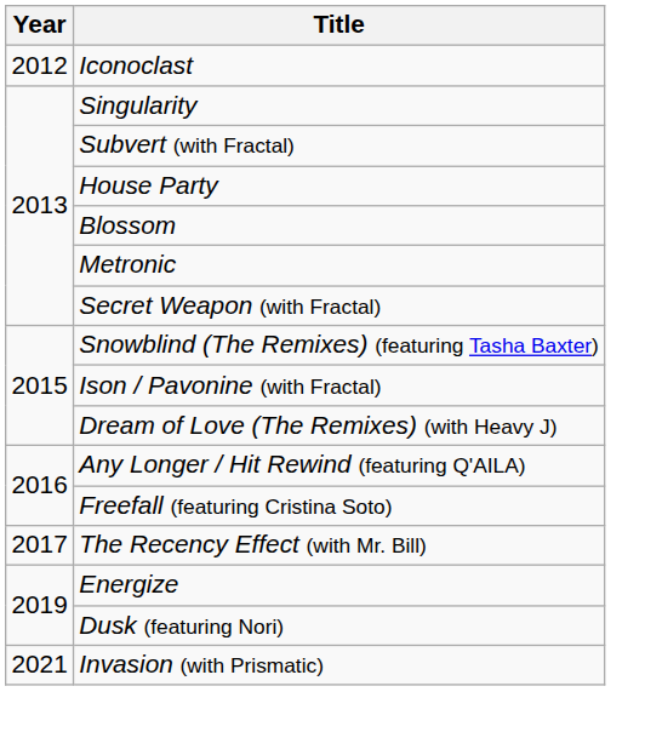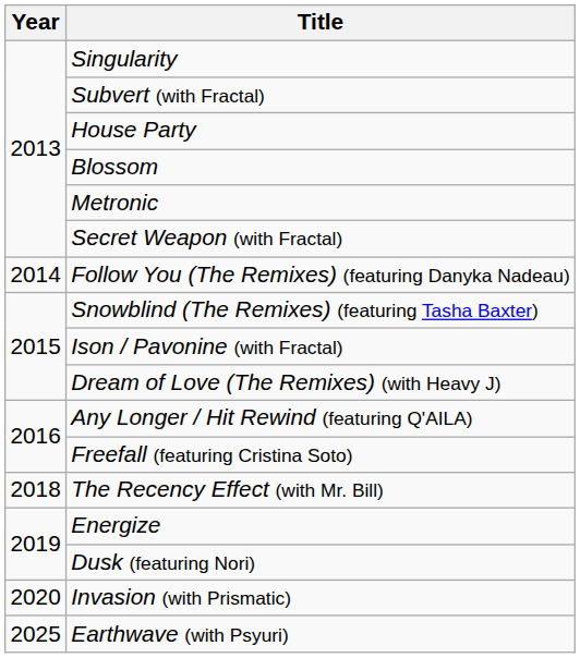- row: 2012 | Iconoclast
+ row: 2014 | Follow You (The Remixes) (featuring Danyka Nadeau)
The Recency Effect (with Mr. Bill) | Year: 2017 -> 2018
Invasion (with Prismatic) | Year: 2021 -> 2020
+ row: 2025 | Earthwave (with Psyuri)
